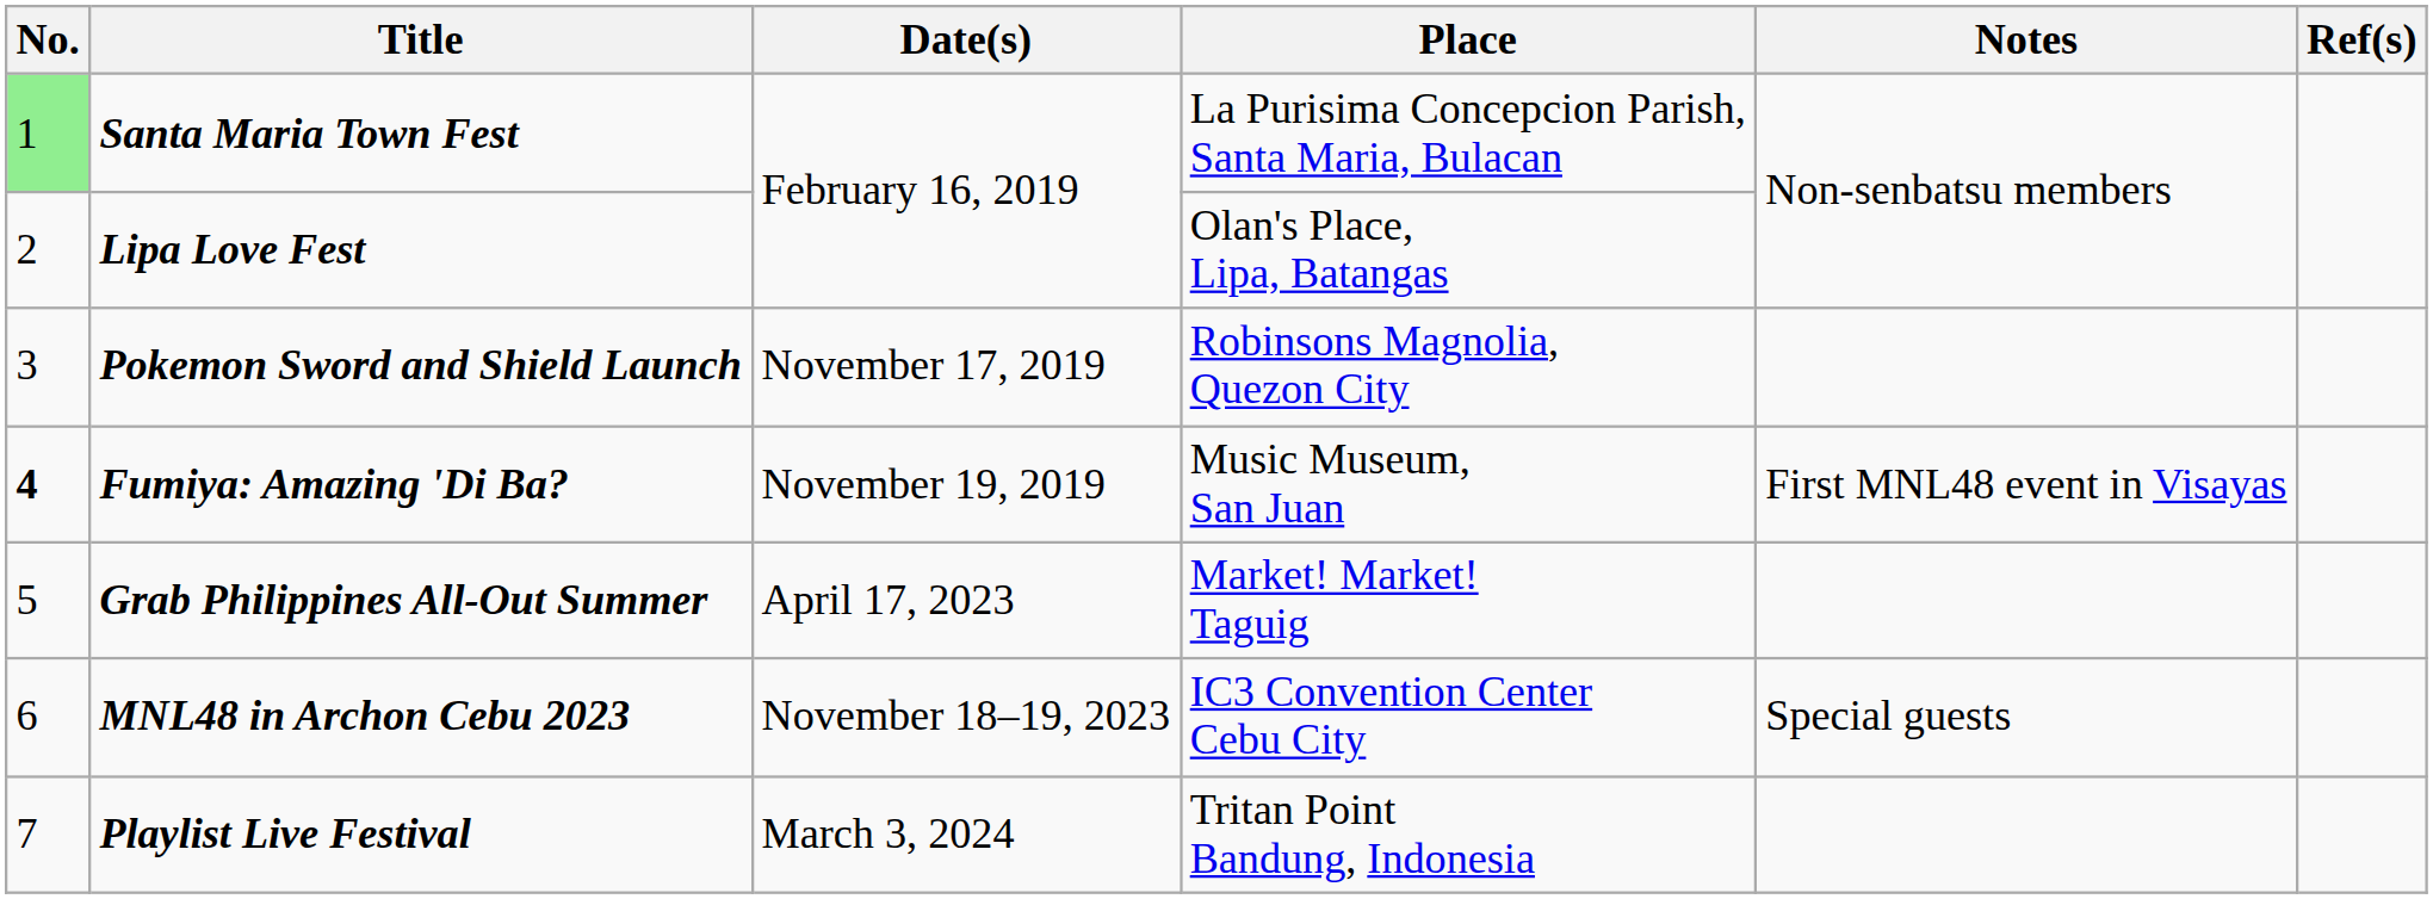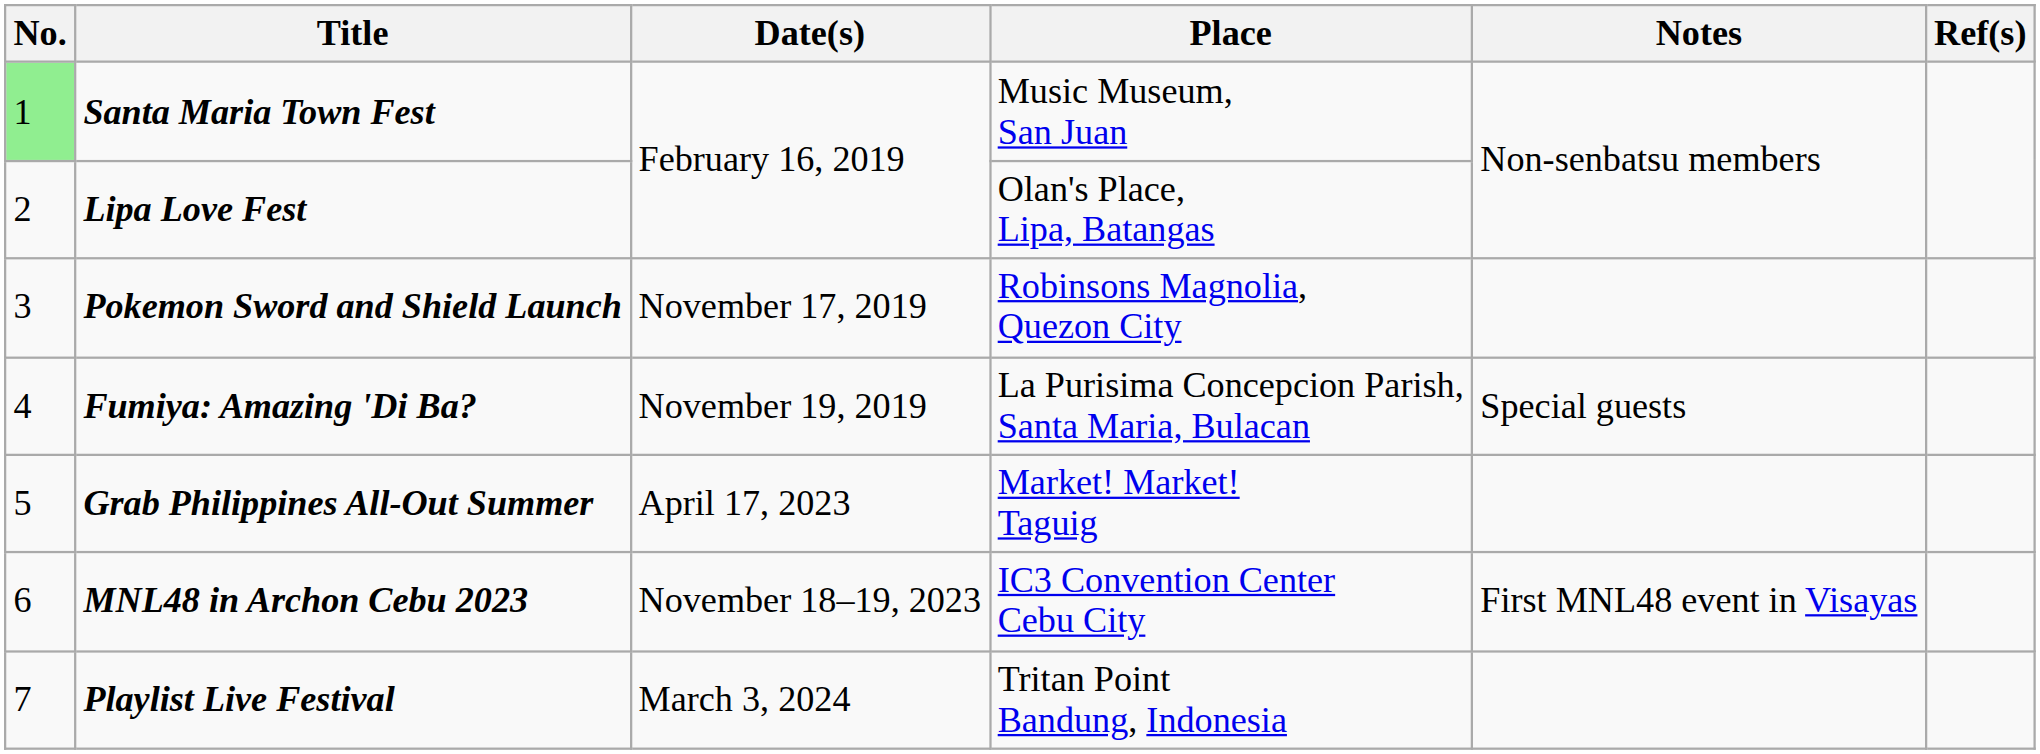Santa Maria Town Fest | Place: La Purisima Concepcion Parish, Santa Maria, Bulacan -> Music Museum, San Juan
Fumiya: Amazing 'Di Ba? | No.: bold -> normal
Fumiya: Amazing 'Di Ba? | Place: Music Museum, San Juan -> La Purisima Concepcion Parish, Santa Maria, Bulacan
Fumiya: Amazing 'Di Ba? | Notes: First MNL48 event in Visayas -> Special guests
MNL48 in Archon Cebu 2023 | Notes: Special guests -> First MNL48 event in Visayas
